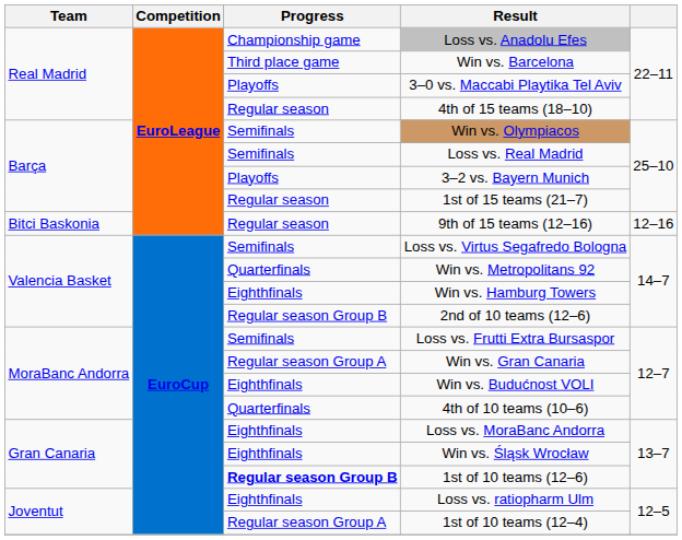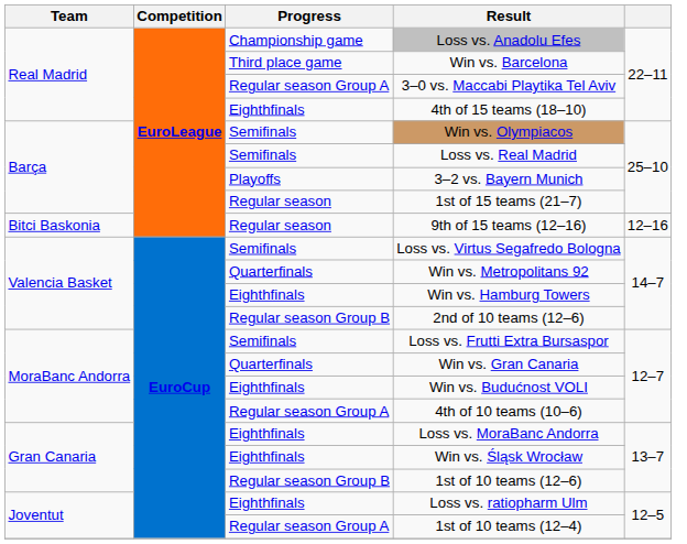3–0 vs. Maccabi Playtika Tel Aviv | Progress: Playoffs -> Regular season Group A
4th of 15 teams (18–10) | Progress: Regular season -> Eighthfinals
Win vs. Gran Canaria | Progress: Regular season Group A -> Quarterfinals
4th of 10 teams (10–6) | Progress: Quarterfinals -> Regular season Group A
1st of 10 teams (12–6) | Progress: bold -> normal
